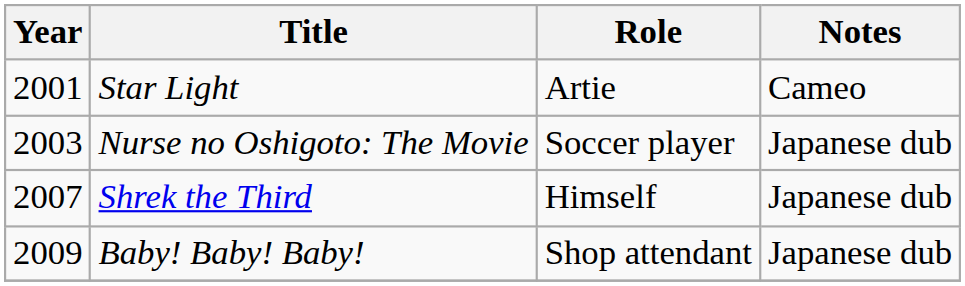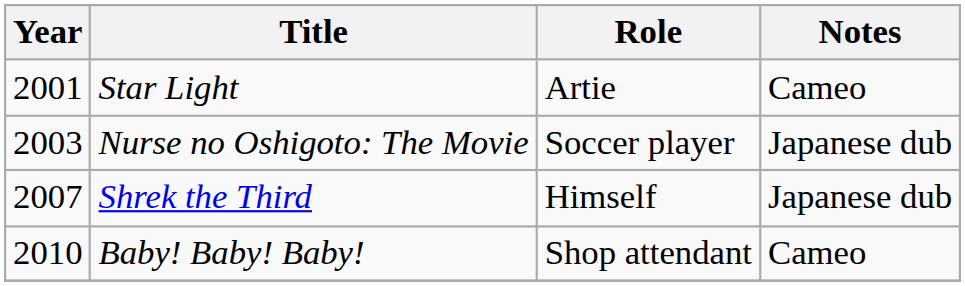Baby! Baby! Baby! | Year: 2009 -> 2010
Baby! Baby! Baby! | Notes: Japanese dub -> Cameo
